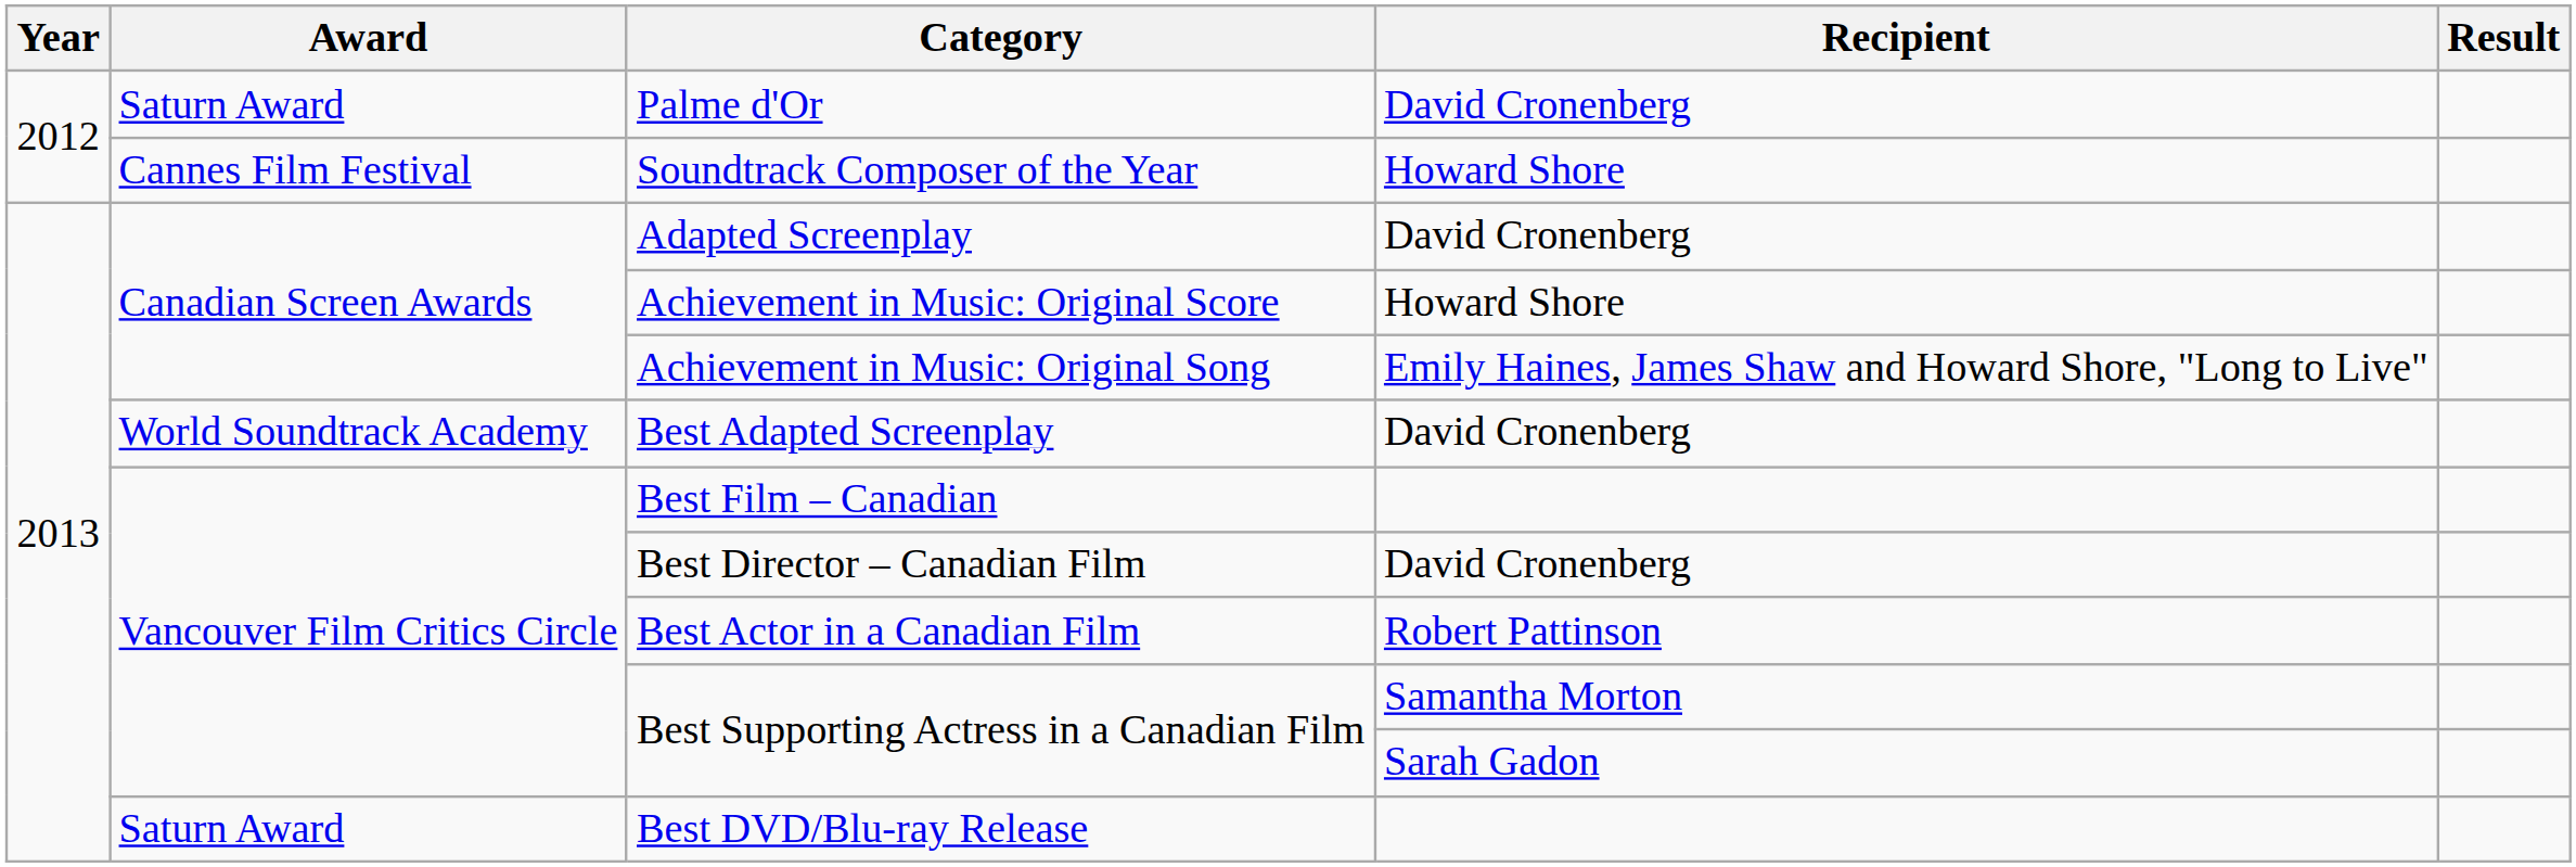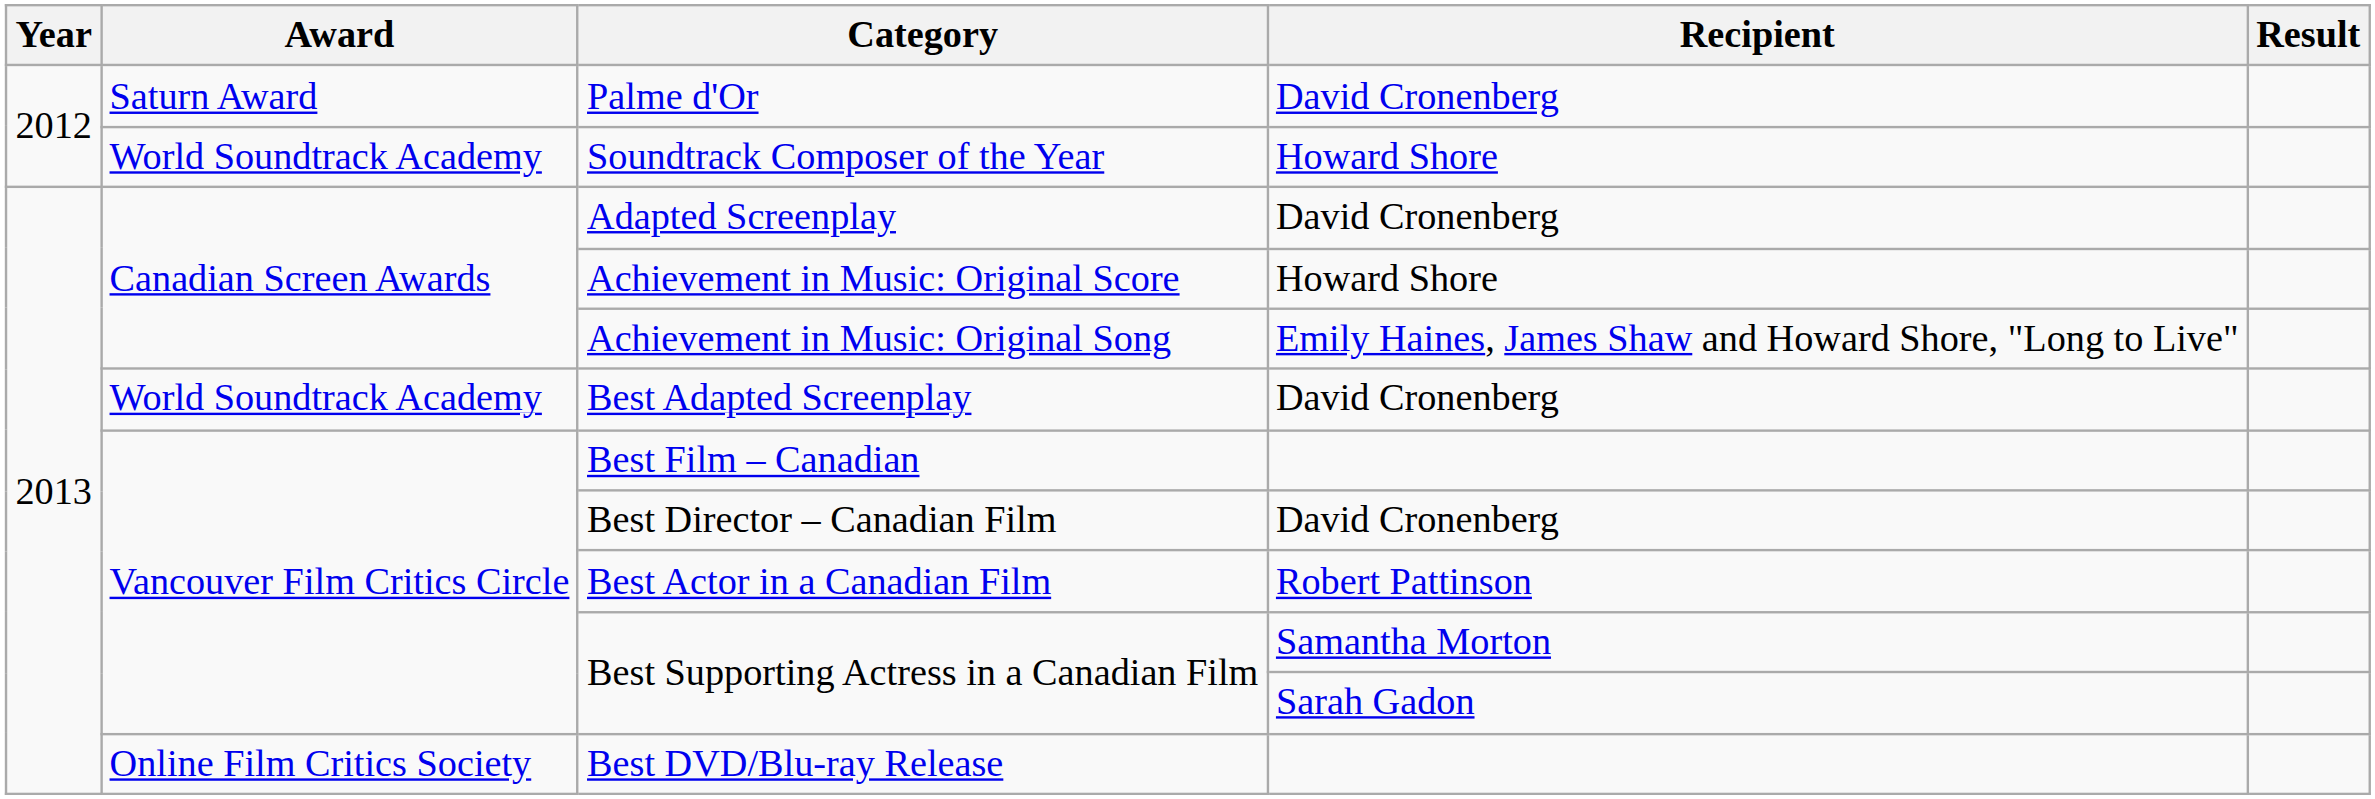Soundtrack Composer of the Year | Award: Cannes Film Festival -> World Soundtrack Academy
Best DVD/Blu-ray Release | Award: Saturn Award -> Online Film Critics Society
